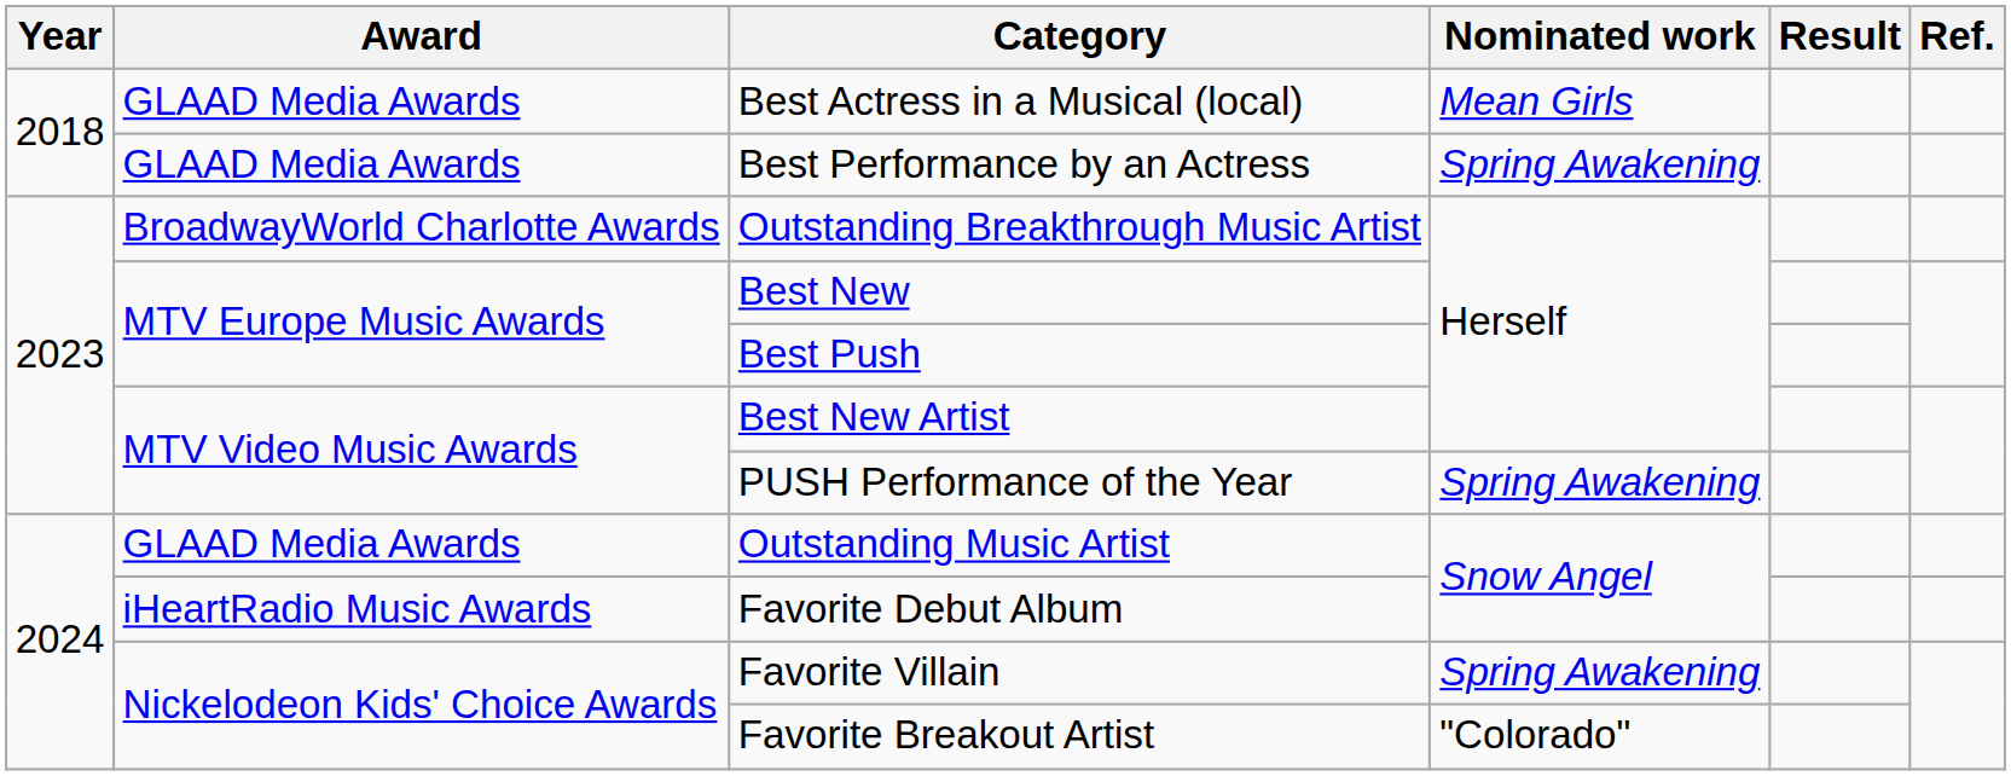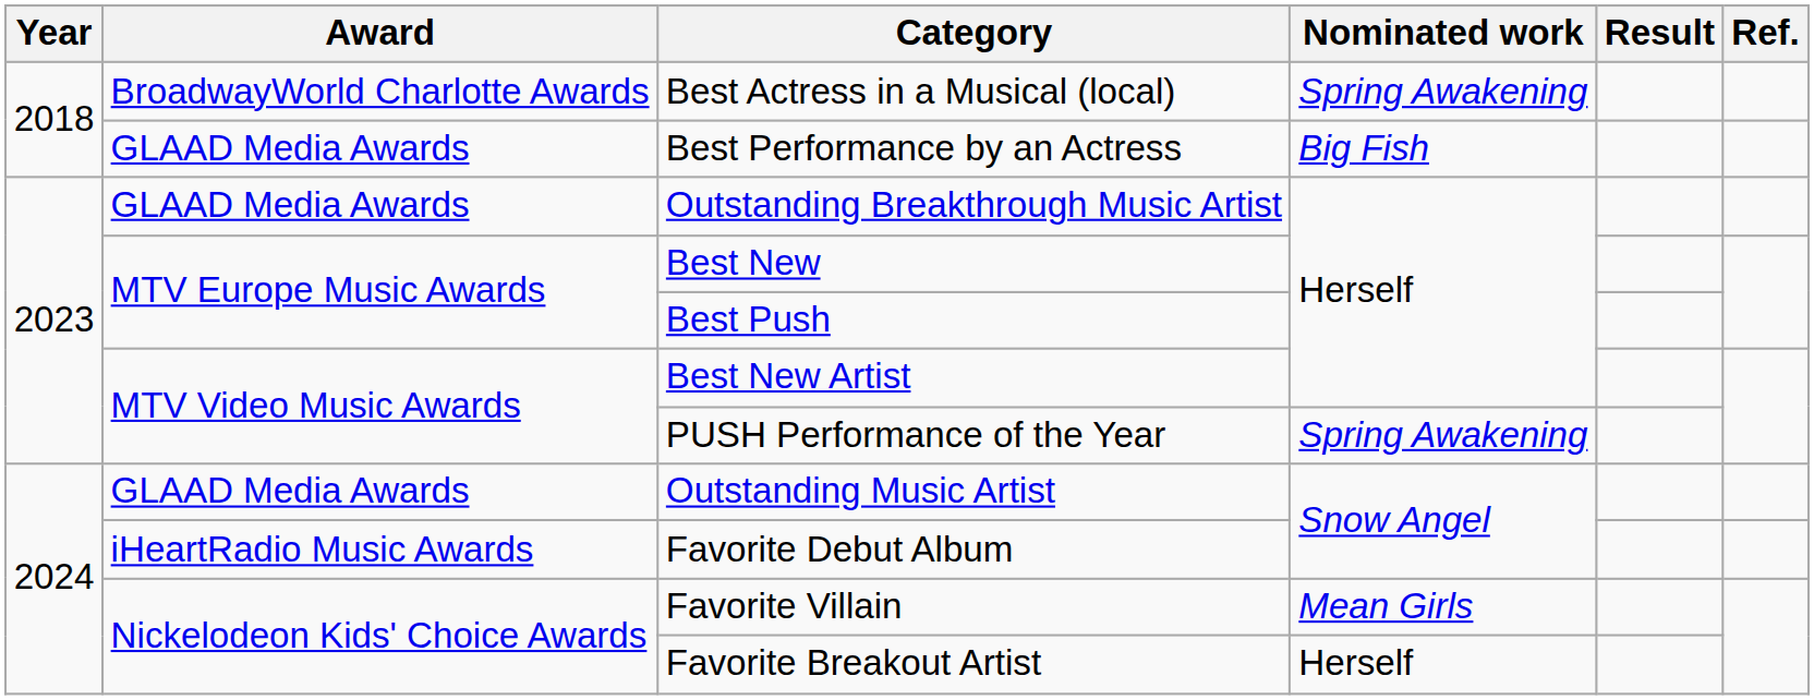Best Actress in a Musical (local) | Award: GLAAD Media Awards -> BroadwayWorld Charlotte Awards
Best Actress in a Musical (local) | Nominated work: Mean Girls -> Spring Awakening
Best Performance by an Actress | Nominated work: Spring Awakening -> Big Fish
Outstanding Breakthrough Music Artist | Award: BroadwayWorld Charlotte Awards -> GLAAD Media Awards
Favorite Villain | Nominated work: Spring Awakening -> Mean Girls
Favorite Breakout Artist | Nominated work: "Colorado" -> Herself
